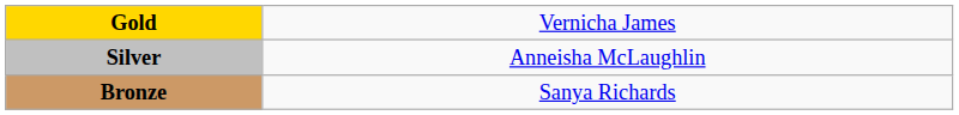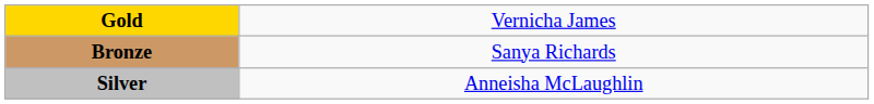rows swapped: Silver <-> Bronze
